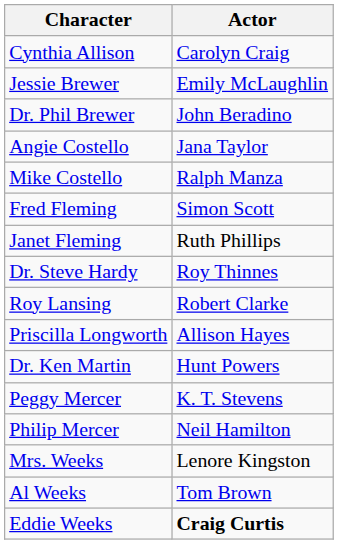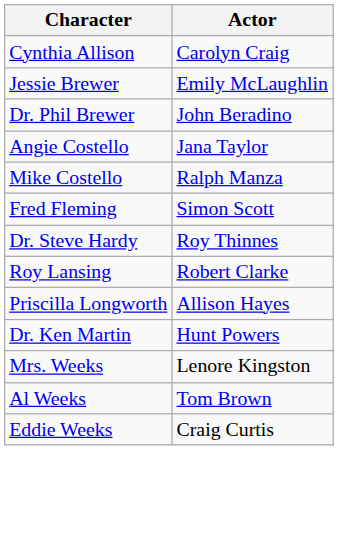- row: Janet Fleming | Ruth Phillips
- row: Peggy Mercer | K. T. Stevens
- row: Philip Mercer | Neil Hamilton
Eddie Weeks | Actor: bold -> normal
